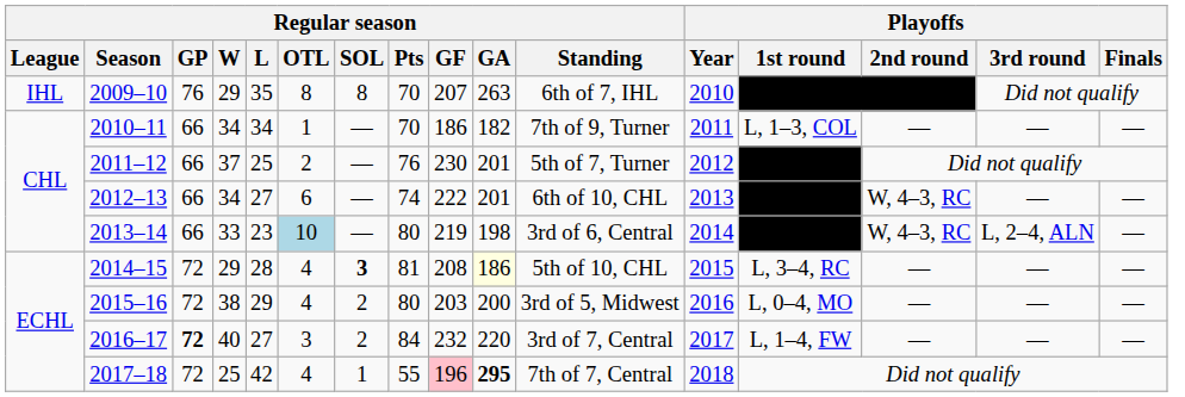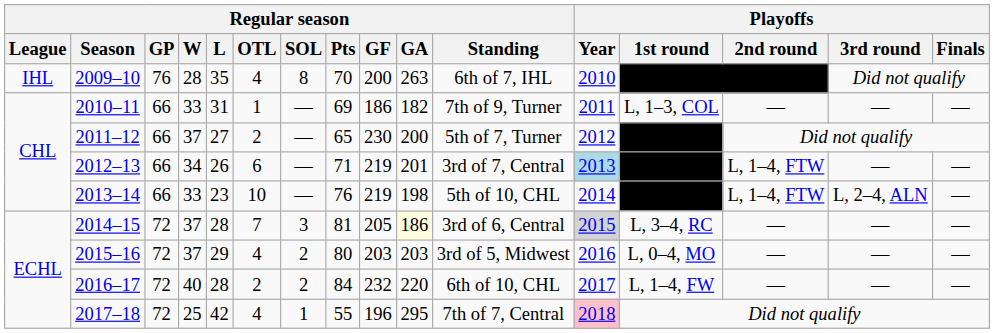2009–10 | Regular season / W: 29 -> 28
2009–10 | Regular season / OTL: 8 -> 4
2009–10 | Regular season / GF: 207 -> 200
2010–11 | Regular season / W: 34 -> 33
2010–11 | Regular season / L: 34 -> 31
2010–11 | Regular season / Pts: 70 -> 69
2011–12 | Regular season / L: 25 -> 27
2011–12 | Regular season / Pts: 76 -> 65
2011–12 | Regular season / GA: 201 -> 200
2012–13 | Regular season / L: 27 -> 26
2012–13 | Regular season / Pts: 74 -> 71
2012–13 | Regular season / GF: 222 -> 219
2012–13 | Regular season / Standing: 6th of 10, CHL -> 3rd of 7, Central
2012–13 | Playoffs / Year: no background -> lightblue background
2012–13 | Playoffs / 2nd round: W, 4–3, RC -> L, 1–4, FTW
2013–14 | Regular season / OTL: lightblue background -> no background
2013–14 | Regular season / Pts: 80 -> 76
2013–14 | Regular season / Standing: 3rd of 6, Central -> 5th of 10, CHL
2013–14 | Playoffs / 2nd round: W, 4–3, RC -> L, 1–4, FTW
2014–15 | Regular season / W: 29 -> 37
2014–15 | Regular season / OTL: 4 -> 7
2014–15 | Regular season / SOL: bold -> normal
2014–15 | Regular season / GF: 208 -> 205
2014–15 | Regular season / Standing: 5th of 10, CHL -> 3rd of 6, Central
2014–15 | Playoffs / Year: no background -> lightgrey background
2015–16 | Regular season / W: 38 -> 37
2015–16 | Regular season / GA: 200 -> 203
2016–17 | Regular season / GP: bold -> normal
2016–17 | Regular season / L: 27 -> 28
2016–17 | Regular season / OTL: 3 -> 2
2016–17 | Regular season / Standing: 3rd of 7, Central -> 6th of 10, CHL
2017–18 | Regular season / GF: pink background -> no background
2017–18 | Regular season / GA: bold -> normal
2017–18 | Playoffs / Year: no background -> pink background
